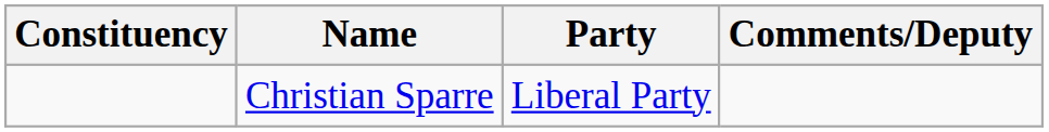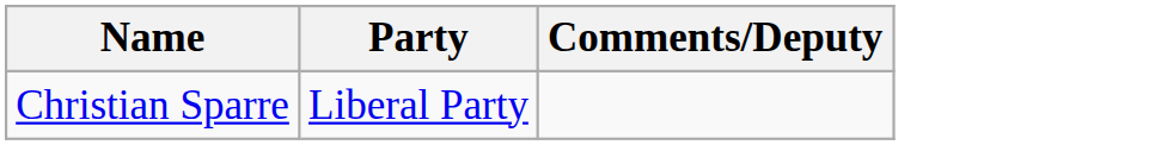- column: Constituency
